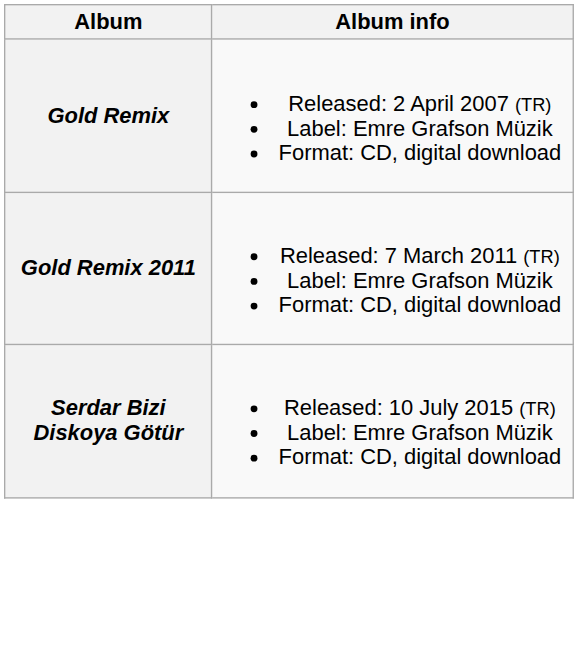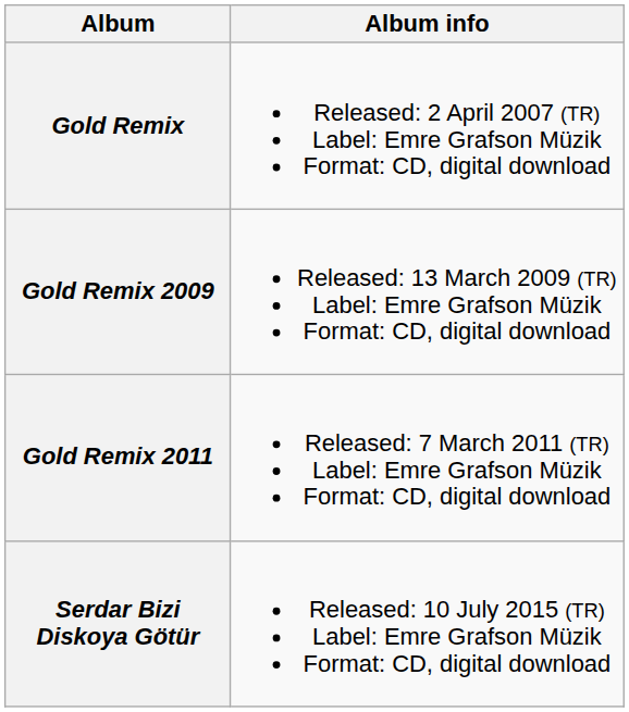+ row: Gold Remix 2009 | Released: 13 March 2009 (TR) Label: Emre Grafson Müzik Format: CD, digital download
